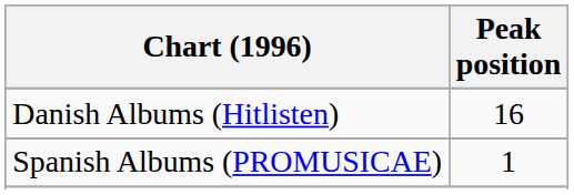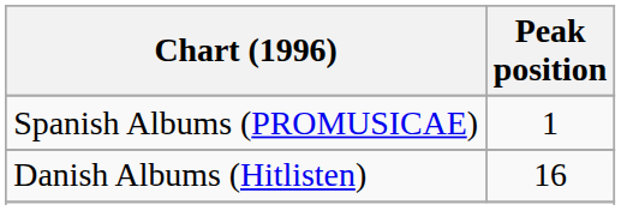rows swapped: Danish Albums (Hitlisten) <-> Spanish Albums (PROMUSICAE)
